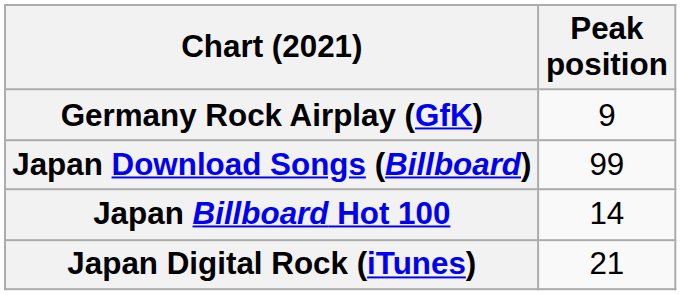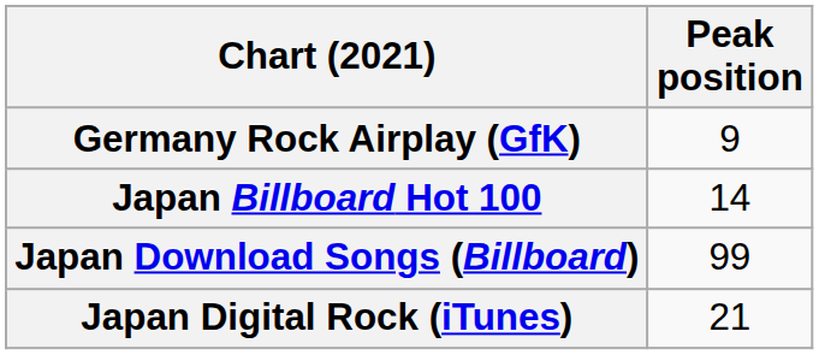rows swapped: Japan Billboard Hot 100 <-> Japan Download Songs (Billboard)
